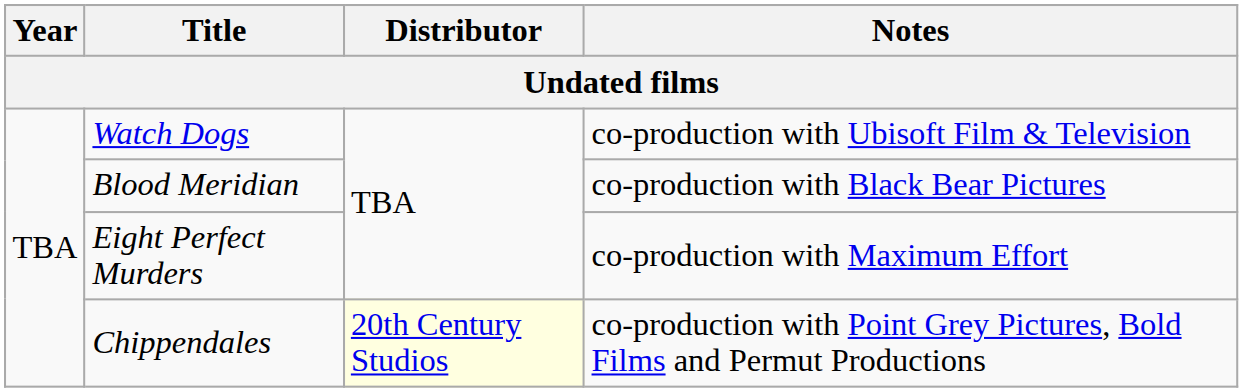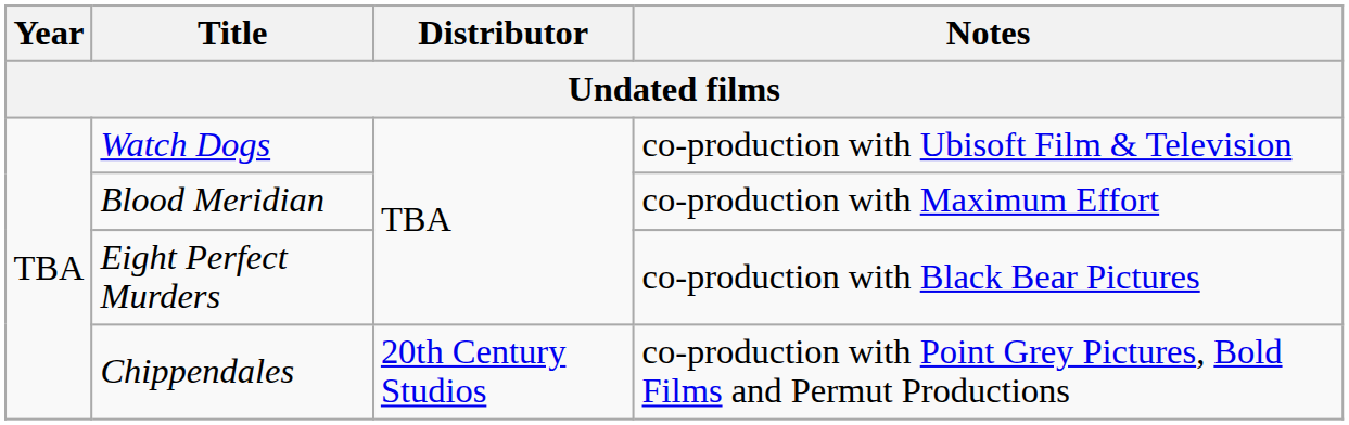Blood Meridian | Notes: co-production with Black Bear Pictures -> co-production with Maximum Effort
Eight Perfect Murders | Notes: co-production with Maximum Effort -> co-production with Black Bear Pictures
Chippendales | Distributor: lightyellow background -> no background
